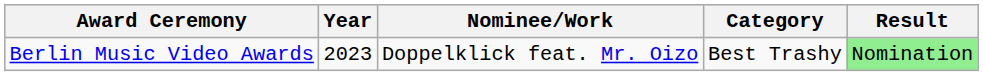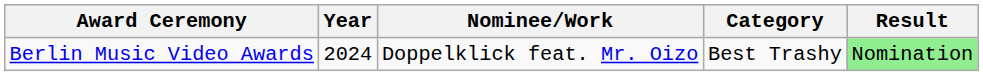Berlin Music Video Awards | Year: 2023 -> 2024
